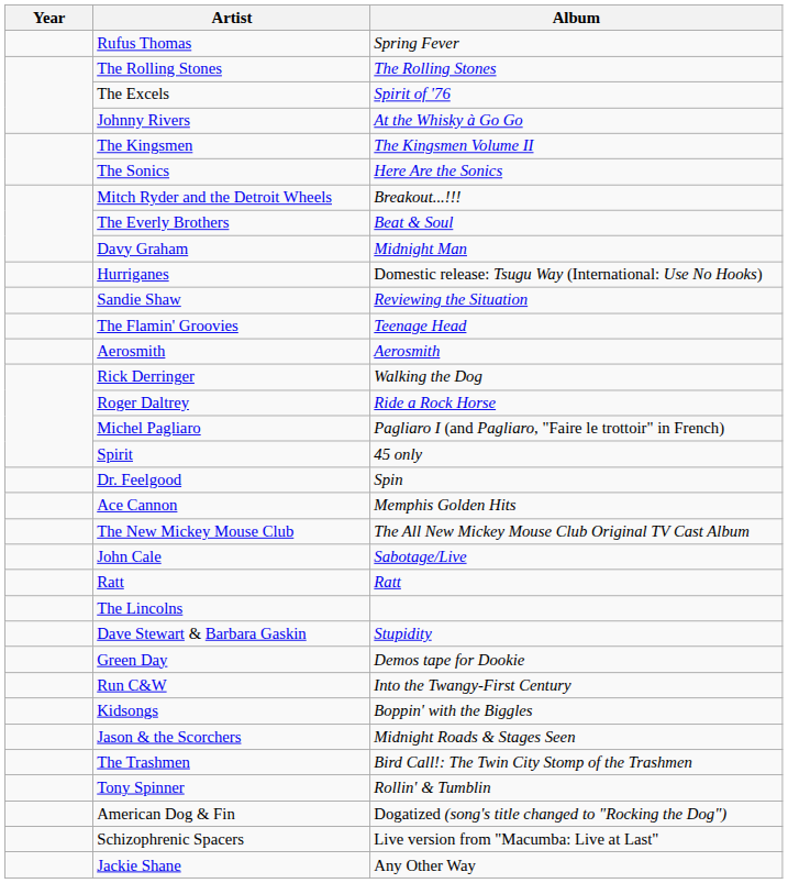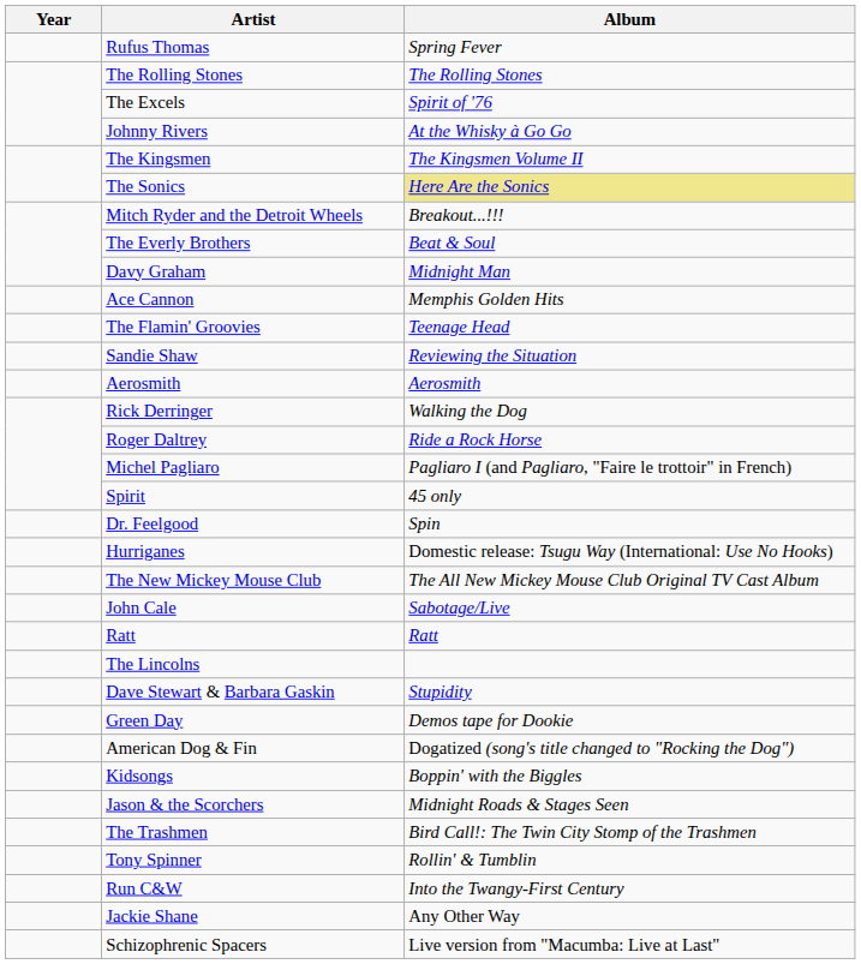The Sonics | Album: no background -> khaki background
rows swapped: Ace Cannon <-> Hurriganes
rows swapped: Sandie Shaw <-> The Flamin' Groovies
rows swapped: Run C&W <-> American Dog & Fin
rows swapped: Schizophrenic Spacers <-> Jackie Shane
